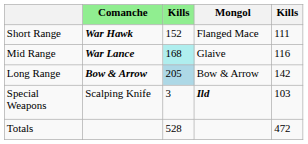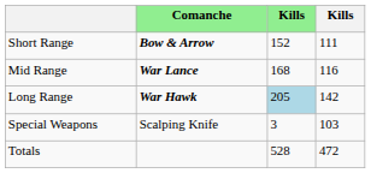- column: Mongol | Flanged Mace | Glaive | Bow & Arrow | Ild
Short Range | Comanche: War Hawk -> Bow & Arrow
Mid Range | column 3: paleturquoise background -> no background
Long Range | Comanche: Bow & Arrow -> War Hawk
